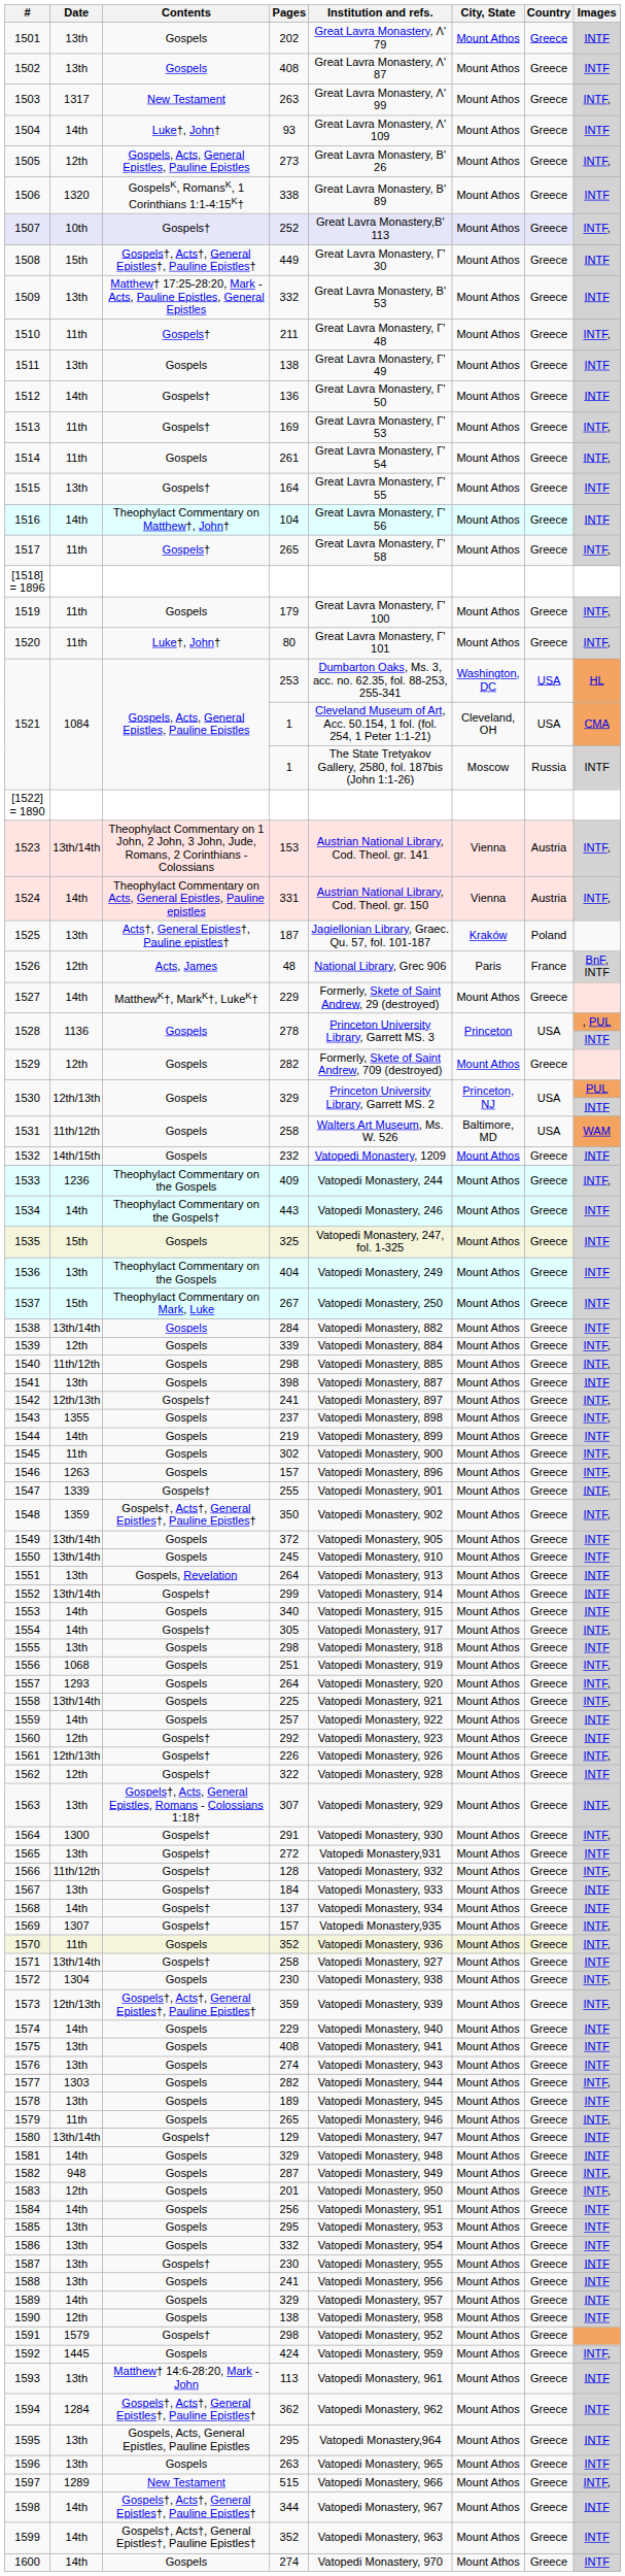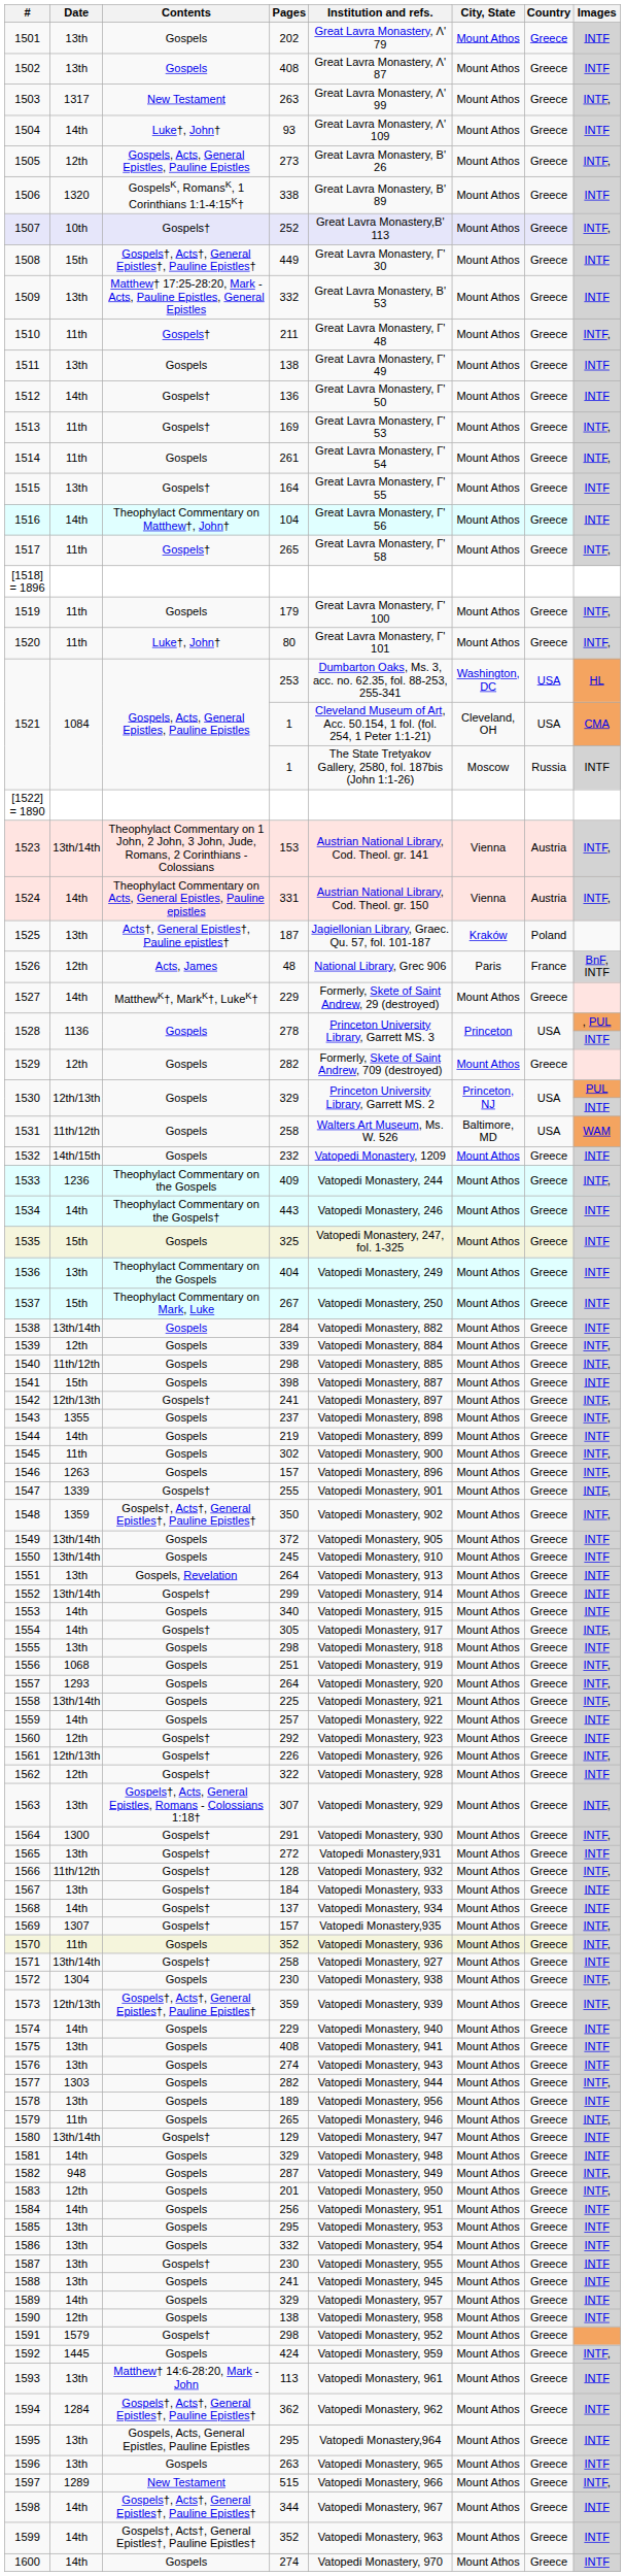1541 | Date: 13th -> 15th
1578 | Institution and refs.: Vatopedi Monastery, 945 -> Vatopedi Monastery, 956
1588 | Institution and refs.: Vatopedi Monastery, 956 -> Vatopedi Monastery, 945
